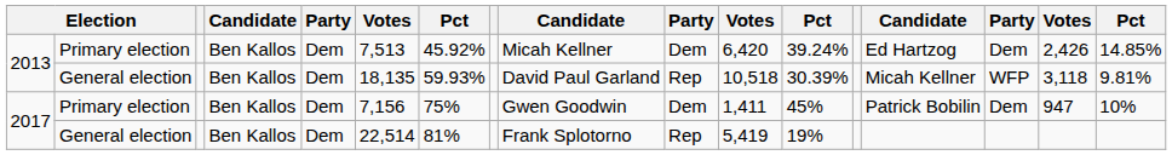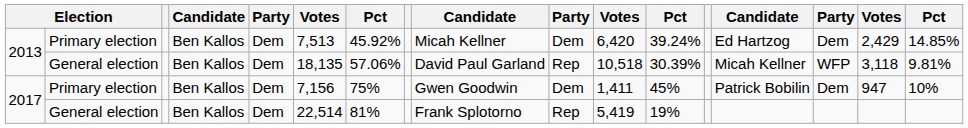2013 / Primary election | column 16: 2,426 -> 2,429
2013 / General election | column 7: 59.93% -> 57.06%
